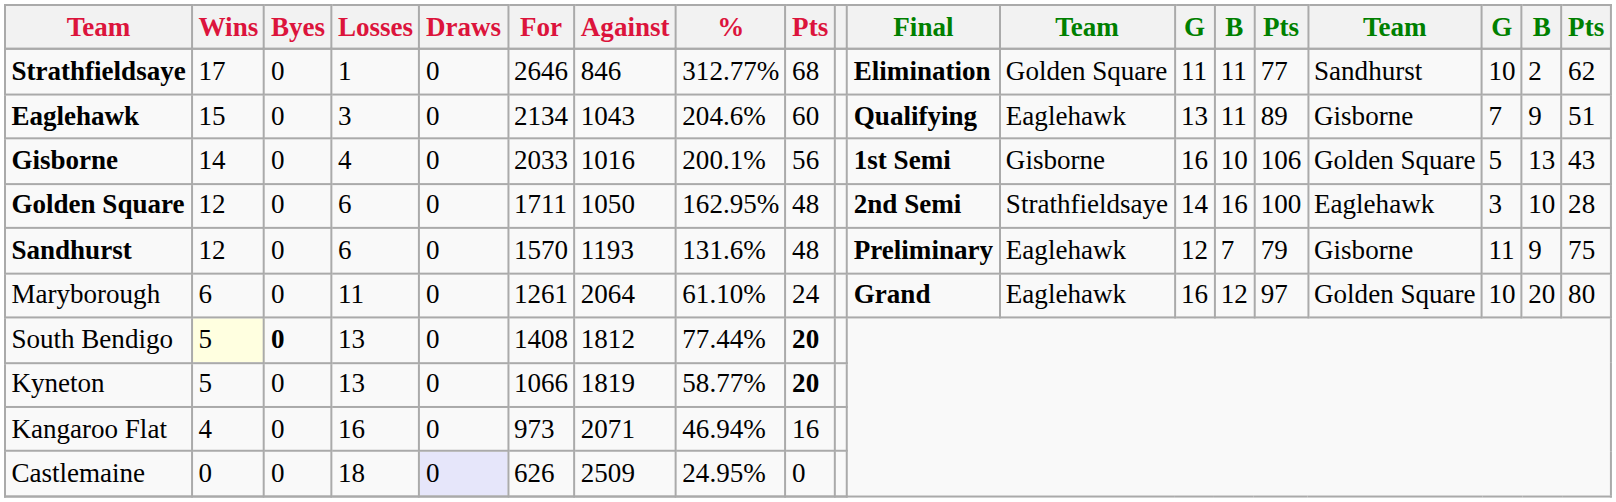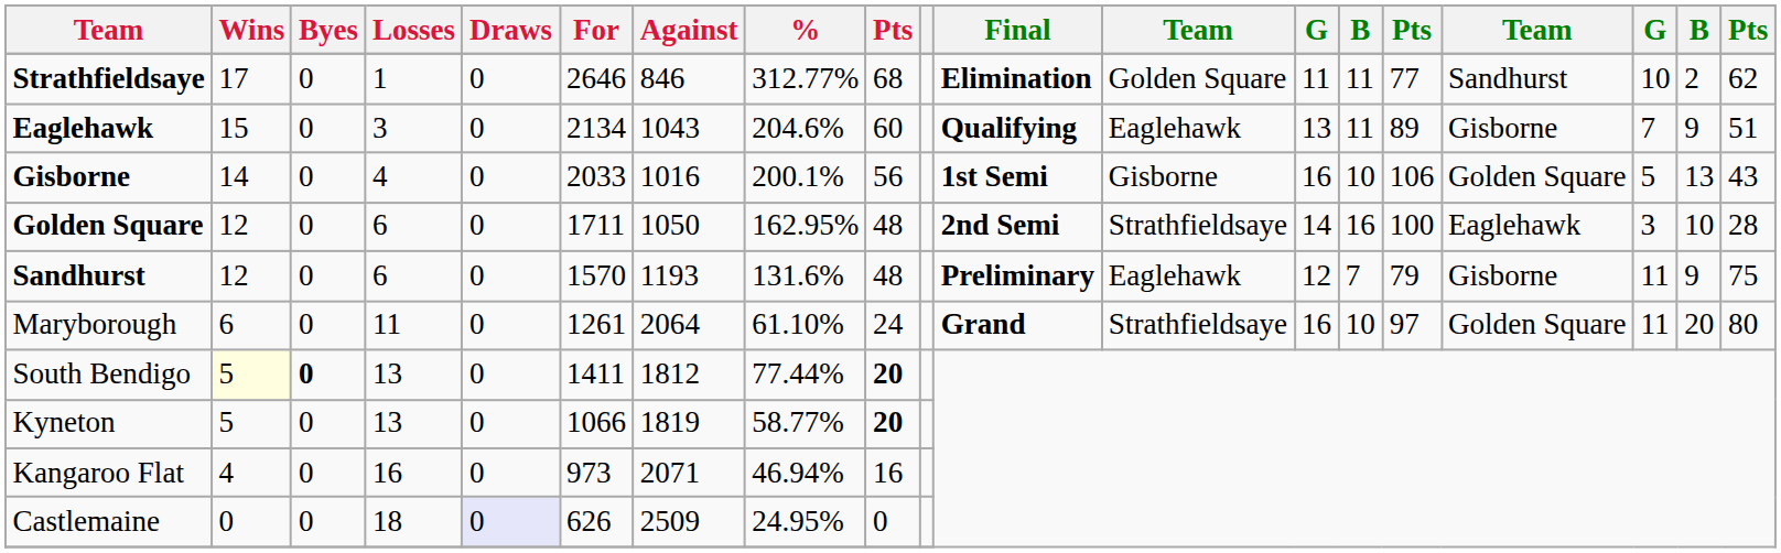Maryborough | column 12: Eaglehawk -> Strathfieldsaye
Maryborough | column 14: 12 -> 10
Maryborough | column 17: 10 -> 11
South Bendigo | For: 1408 -> 1411
